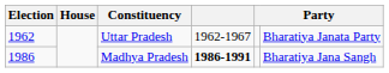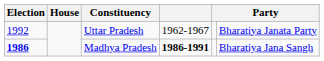Uttar Pradesh | Election: 1962 -> 1992
Madhya Pradesh | Election: normal -> bold
